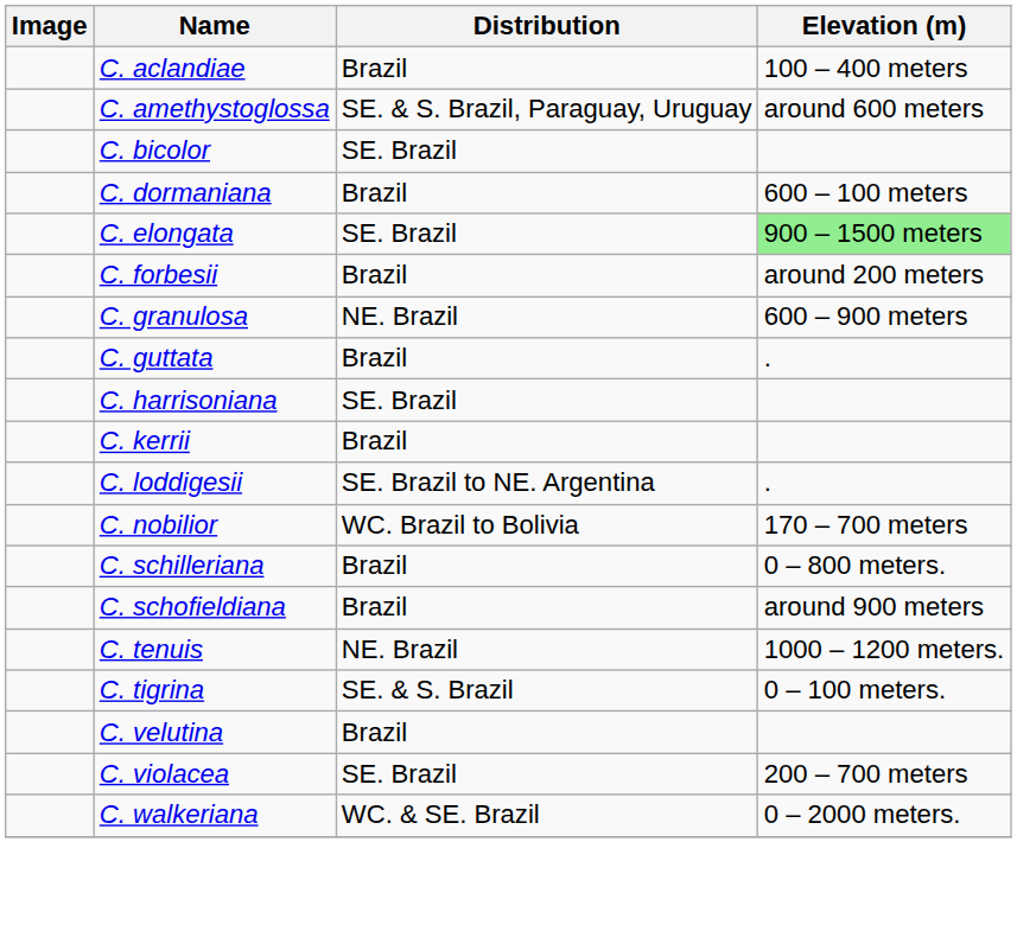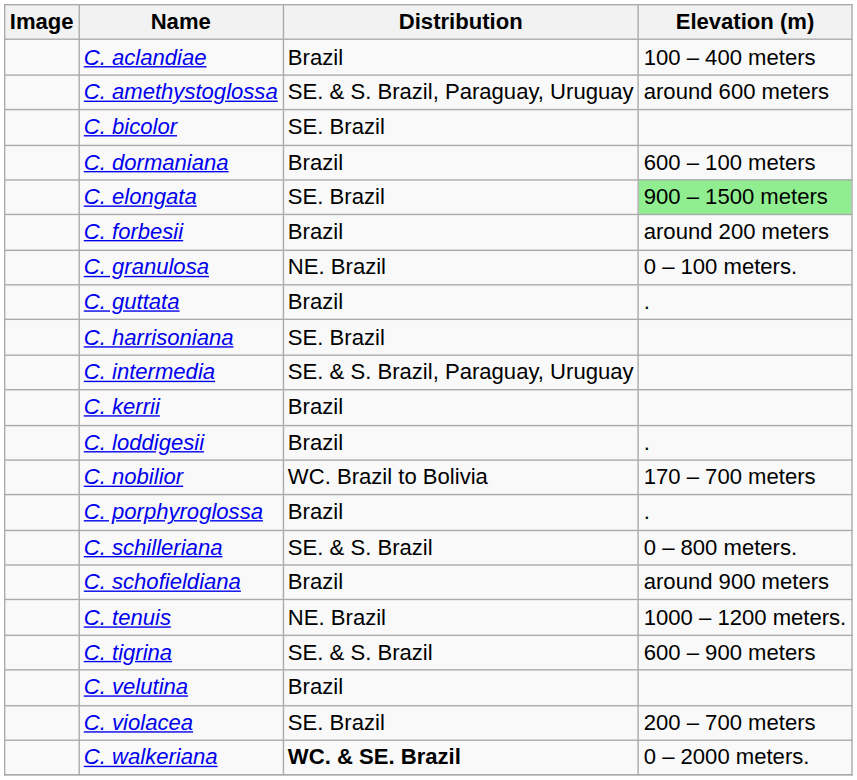C. granulosa | Elevation (m): 600 – 900 meters -> 0 – 100 meters.
+ row: C. intermedia | SE. & S. Brazil, Paraguay, Uruguay
C. loddigesii | Distribution: SE. Brazil to NE. Argentina -> Brazil
+ row: C. porphyroglossa | Brazil | .
C. schilleriana | Distribution: Brazil -> SE. & S. Brazil
C. tigrina | Elevation (m): 0 – 100 meters. -> 600 – 900 meters
C. walkeriana | Distribution: normal -> bold
